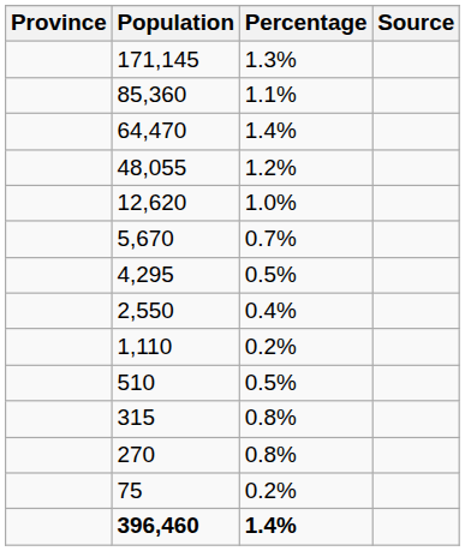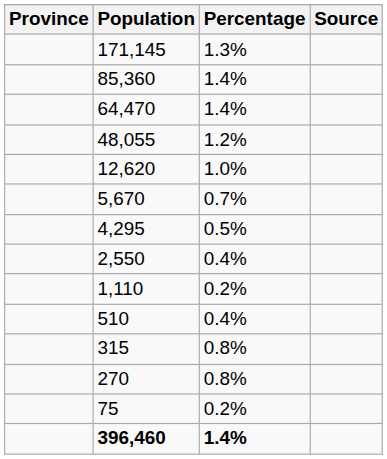85,360 | Percentage: 1.1% -> 1.4%
510 | Percentage: 0.5% -> 0.4%
